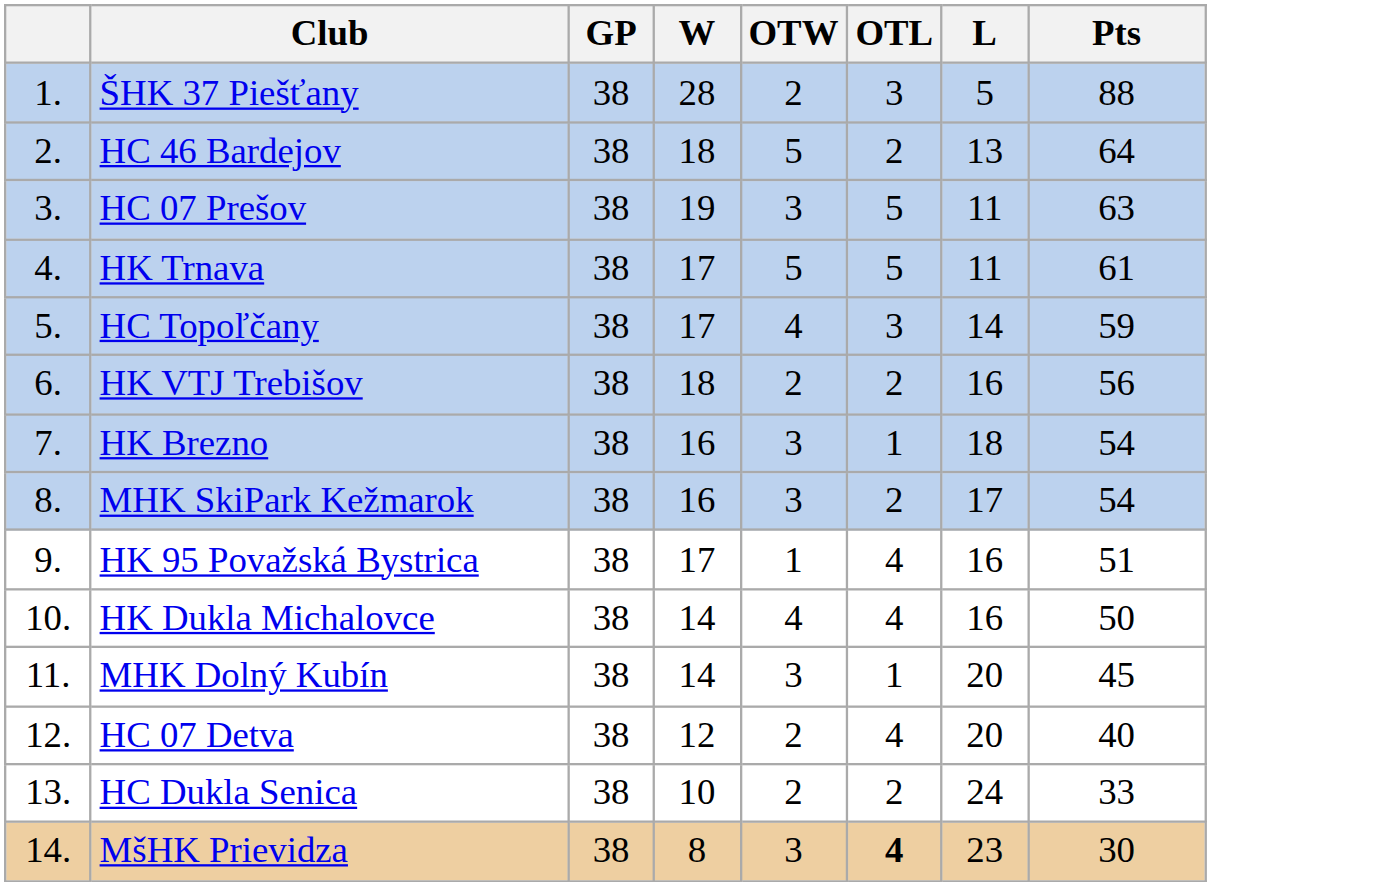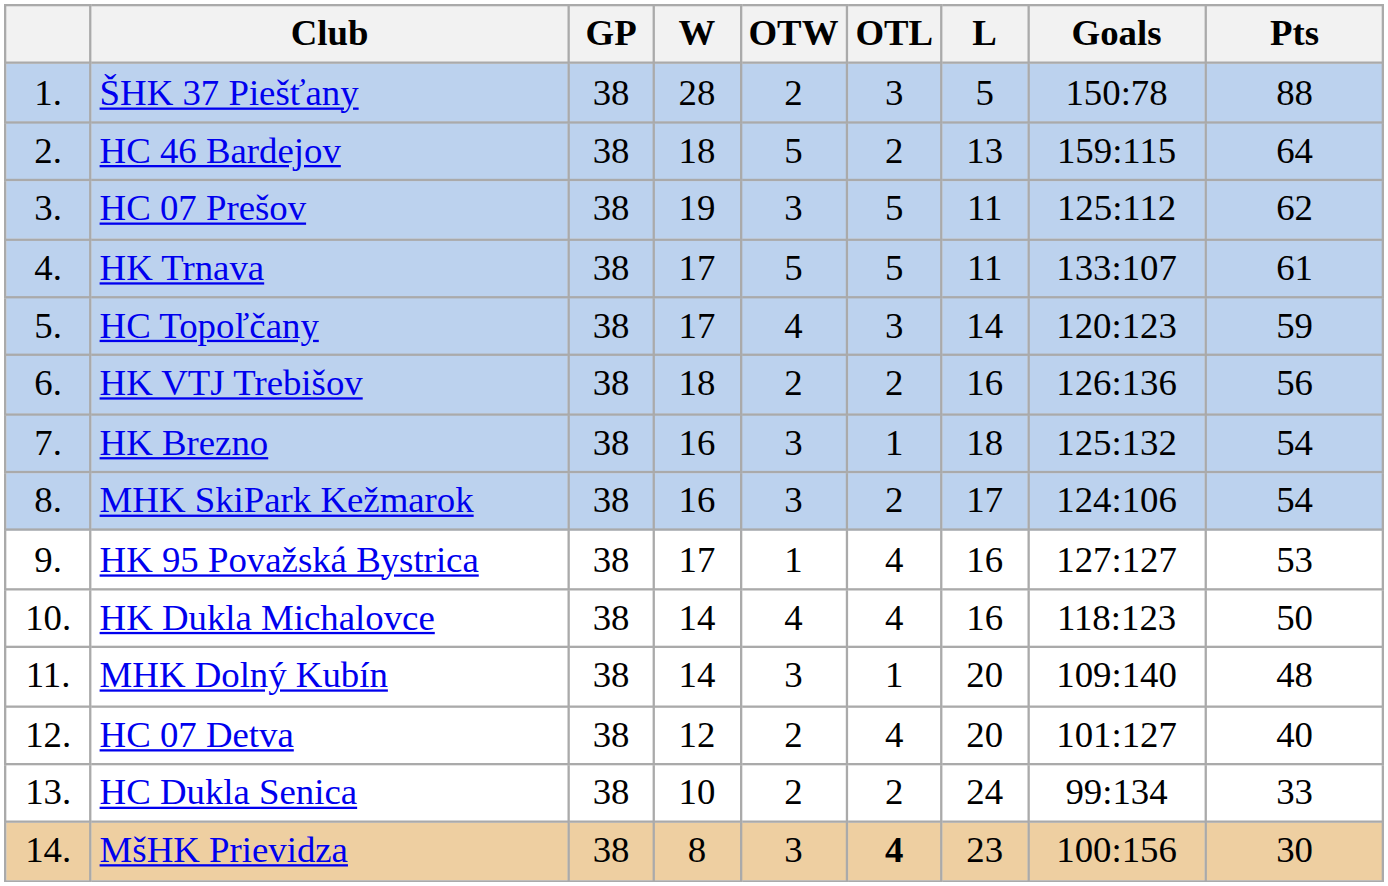+ column: Goals | 150:78 | 159:115 | 125:112 | 133:107 | 120:123 | 126:136 | 125:132 | 124:106 | 127:127 | 118:123 | 109:140 | 101:127 | 99:134 | 100:156
HC 07 Prešov | Pts: 63 -> 62
HK 95 Považská Bystrica | Pts: 51 -> 53
MHK Dolný Kubín | Pts: 45 -> 48
